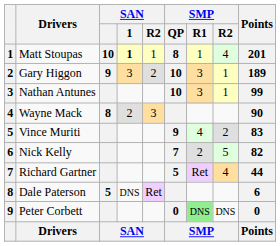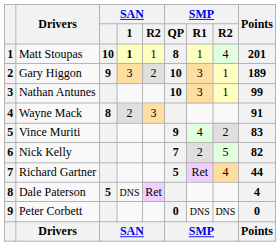Wayne Mack | Points: 90 -> 91
Dale Paterson | Points: 6 -> 4
Peter Corbett | SMP / R1: lightgreen background -> no background
